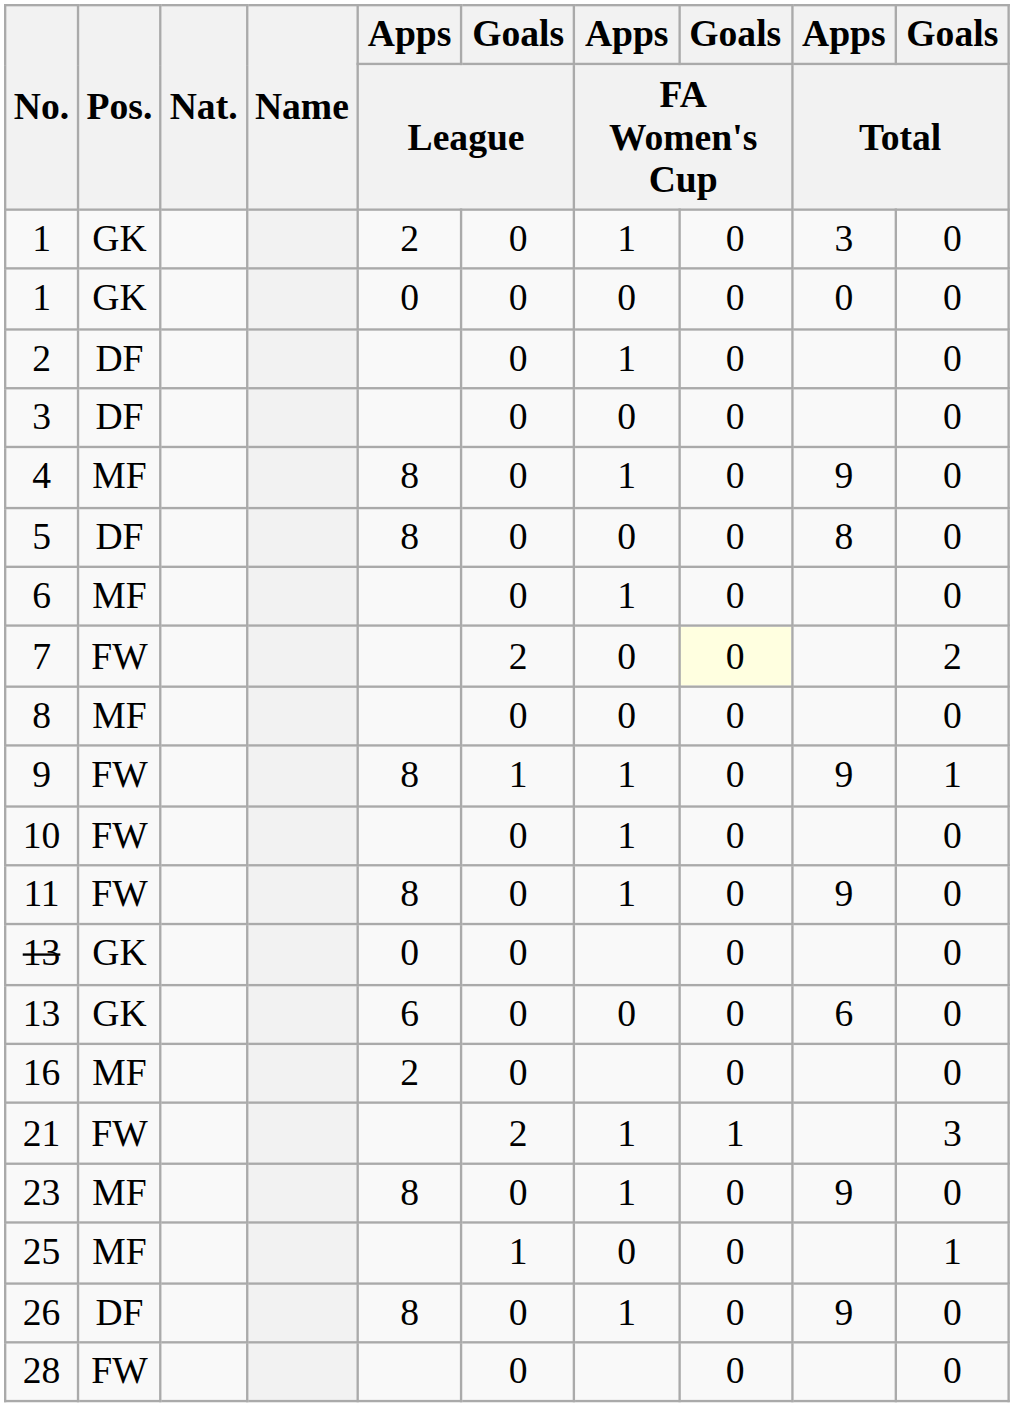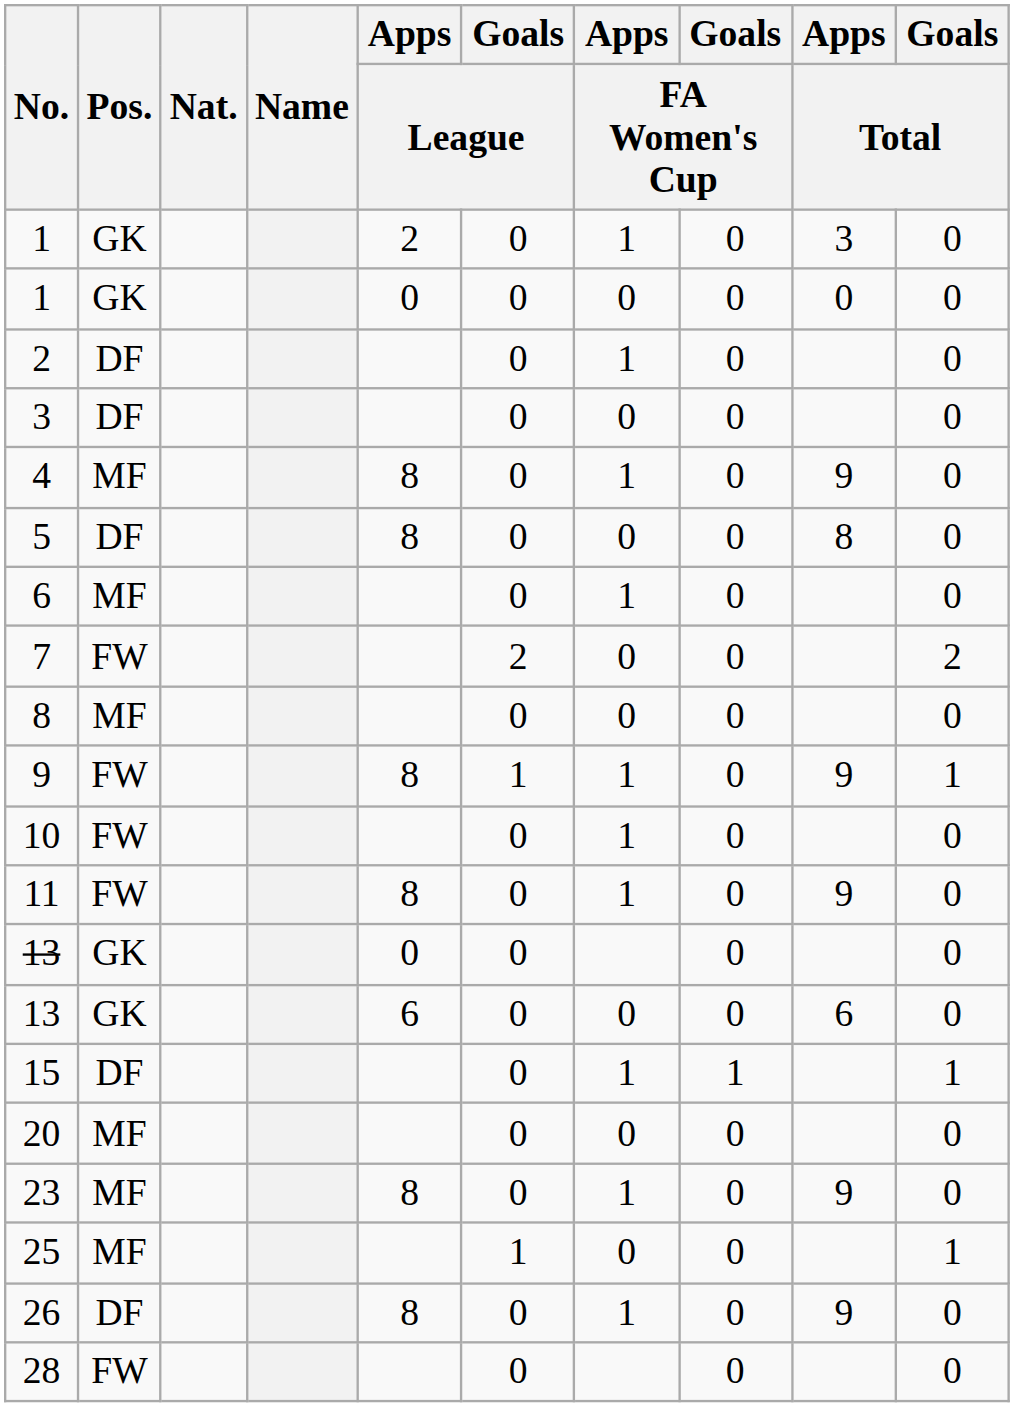7 | Goals / FA Women's Cup: lightyellow background -> no background
+ row: 15 | DF | 0 | 1 | 1 | 1
- row: 16 | MF | 2 | 0 | 0 | 0
+ row: 20 | MF | 0 | 0 | 0 | 0
- row: 21 | FW | 2 | 1 | 1 | 3
